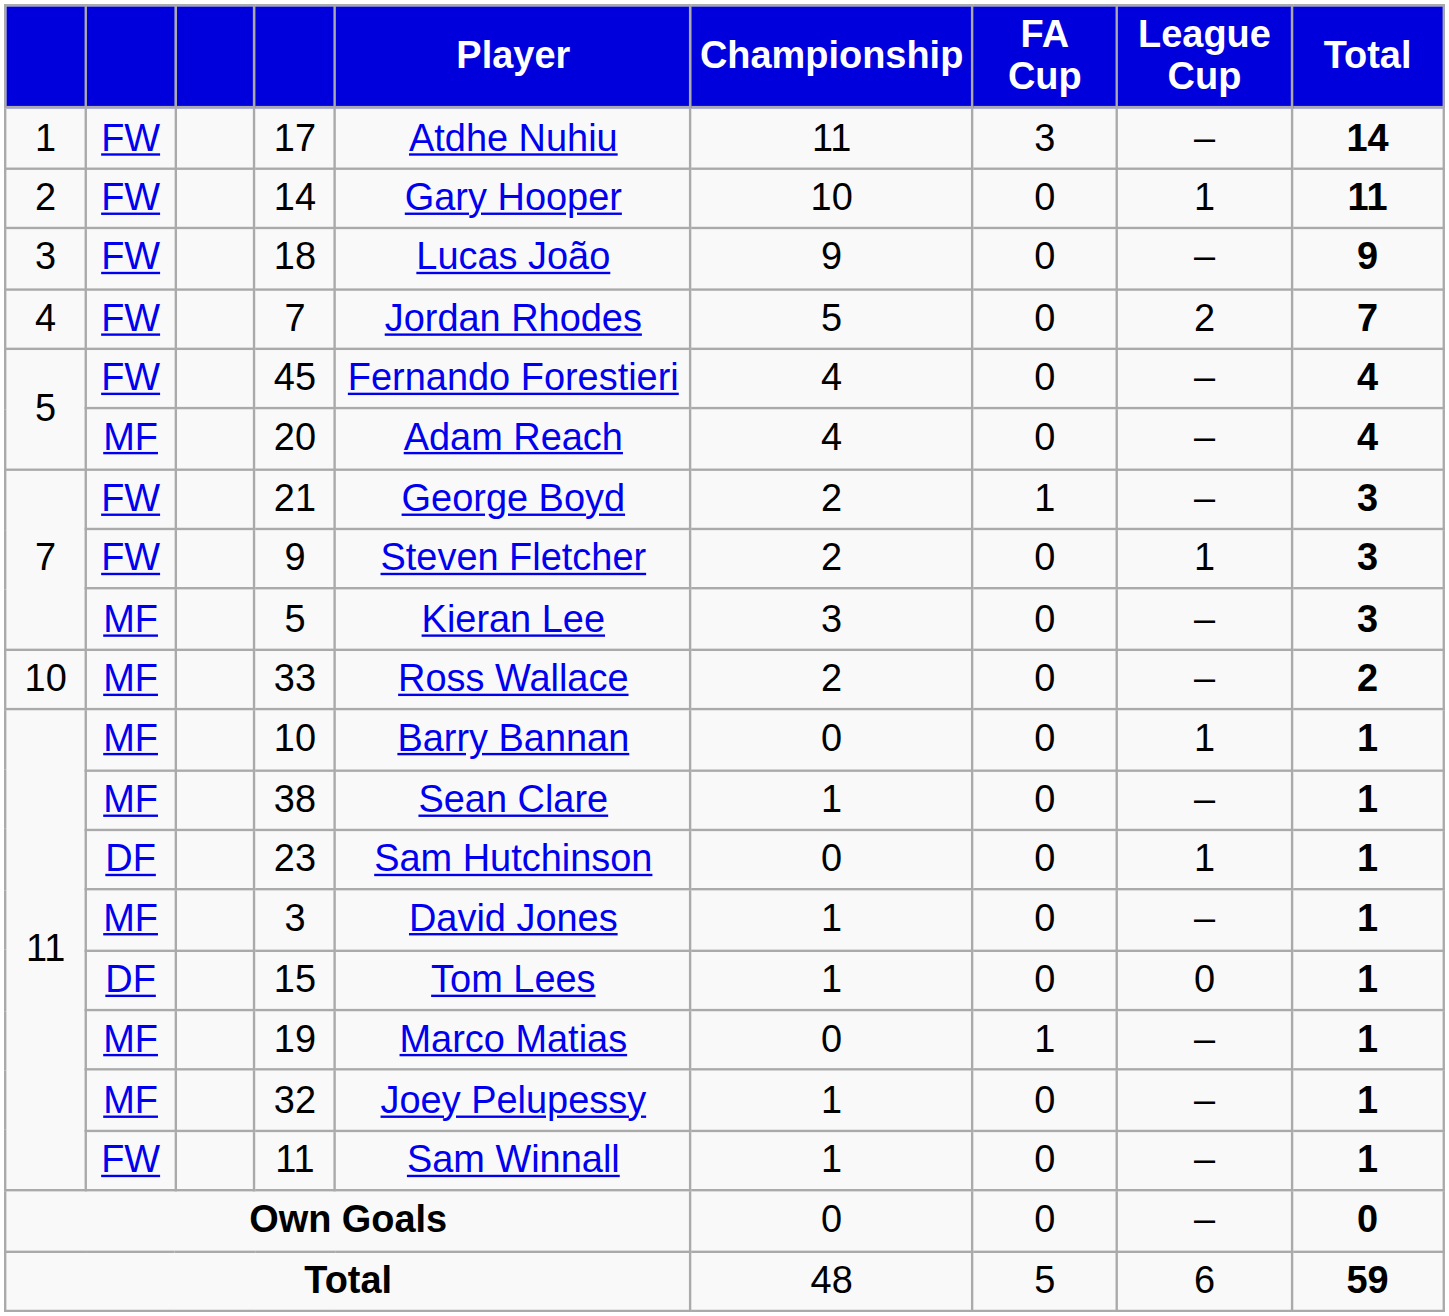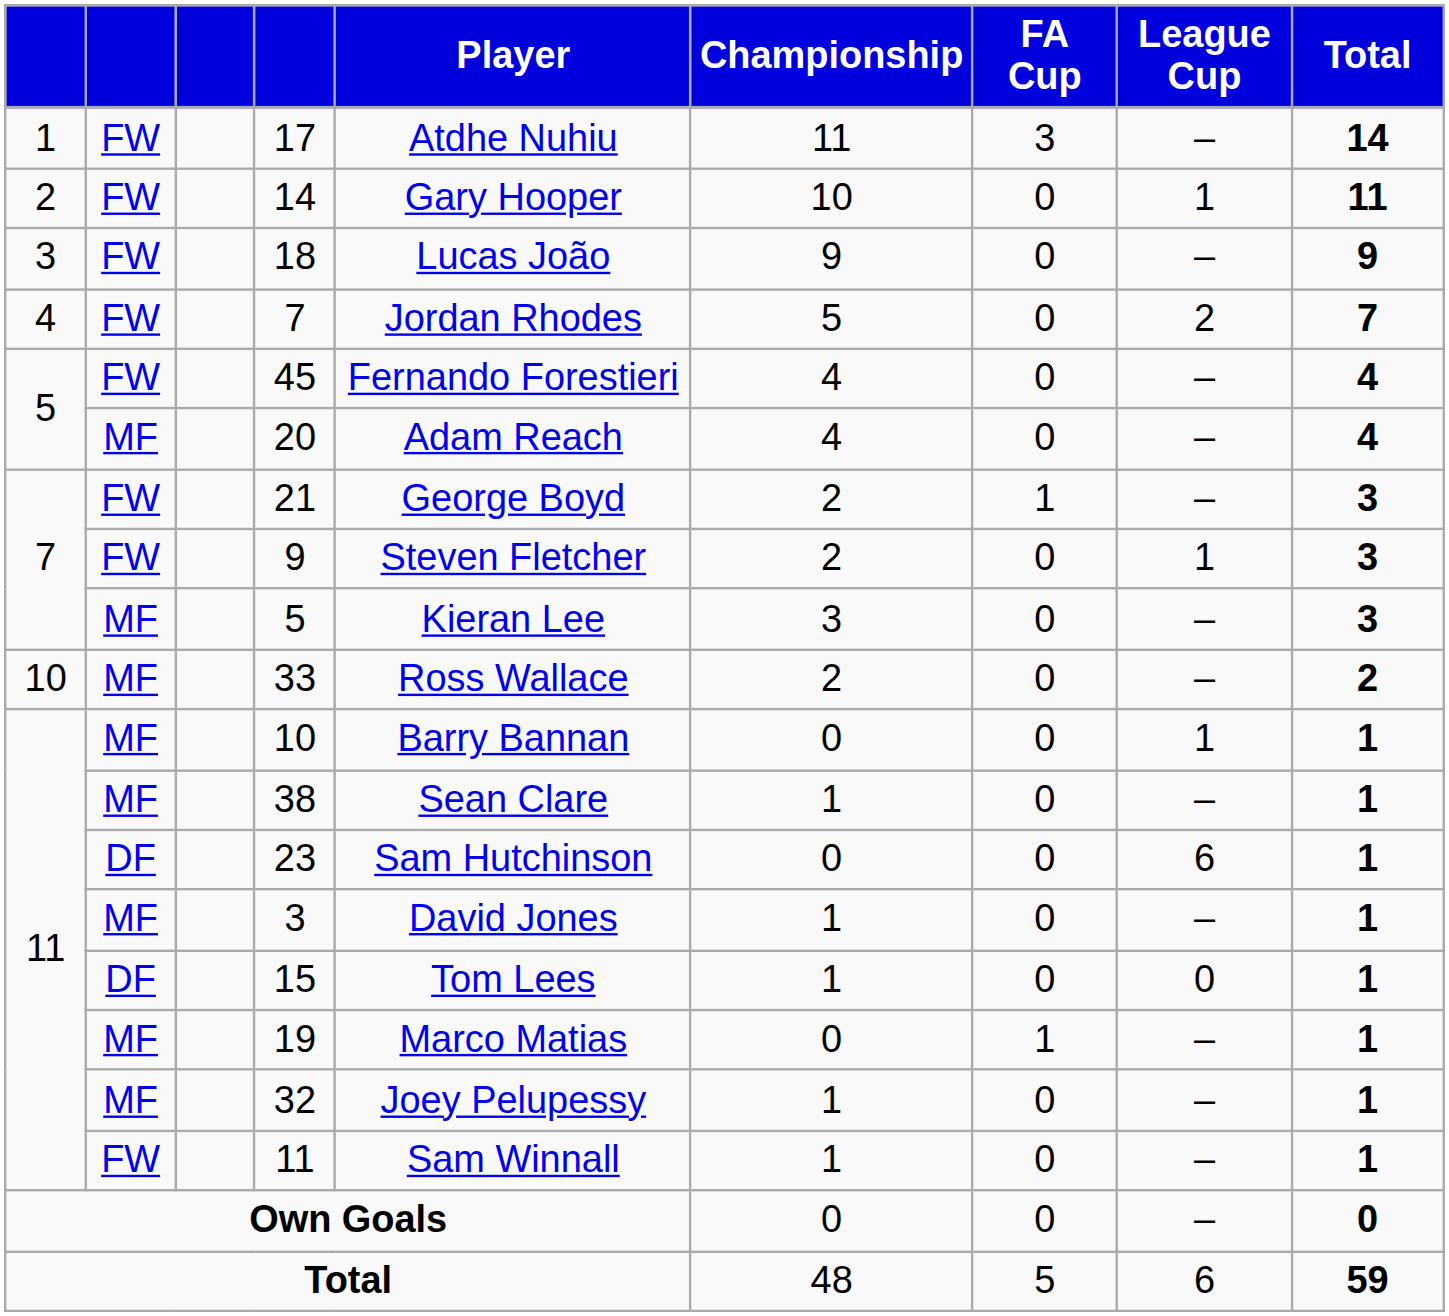23 | League Cup: 1 -> 6
